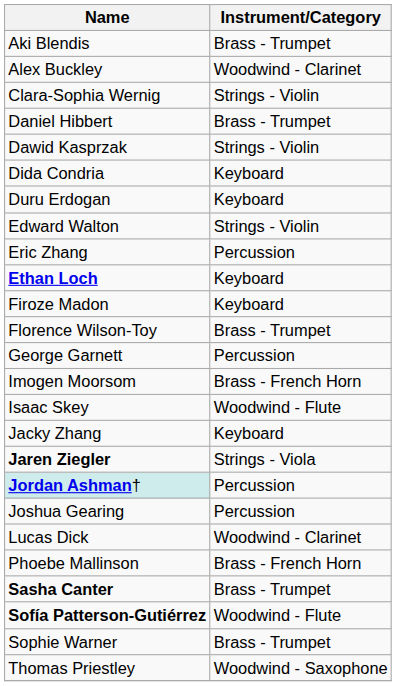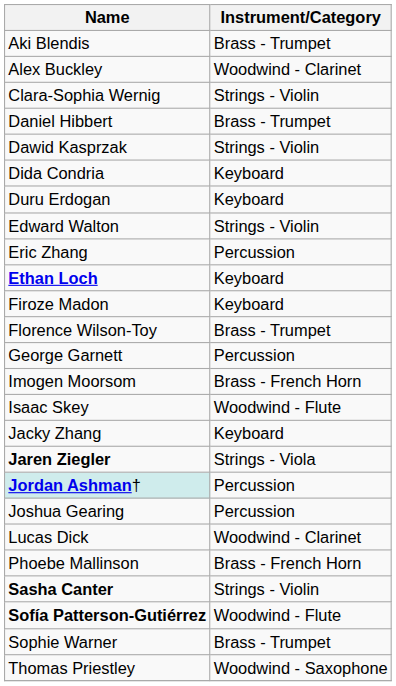Sasha Canter | Instrument/Category: Brass - Trumpet -> Strings - Violin
